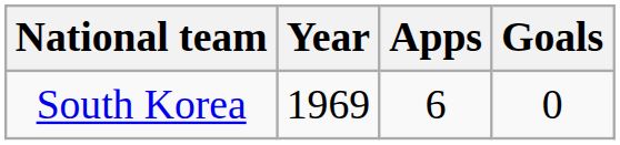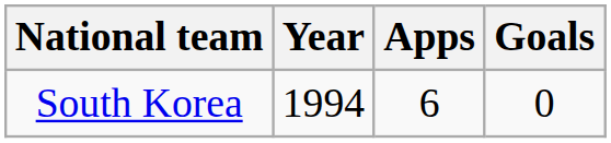South Korea | Year: 1969 -> 1994
